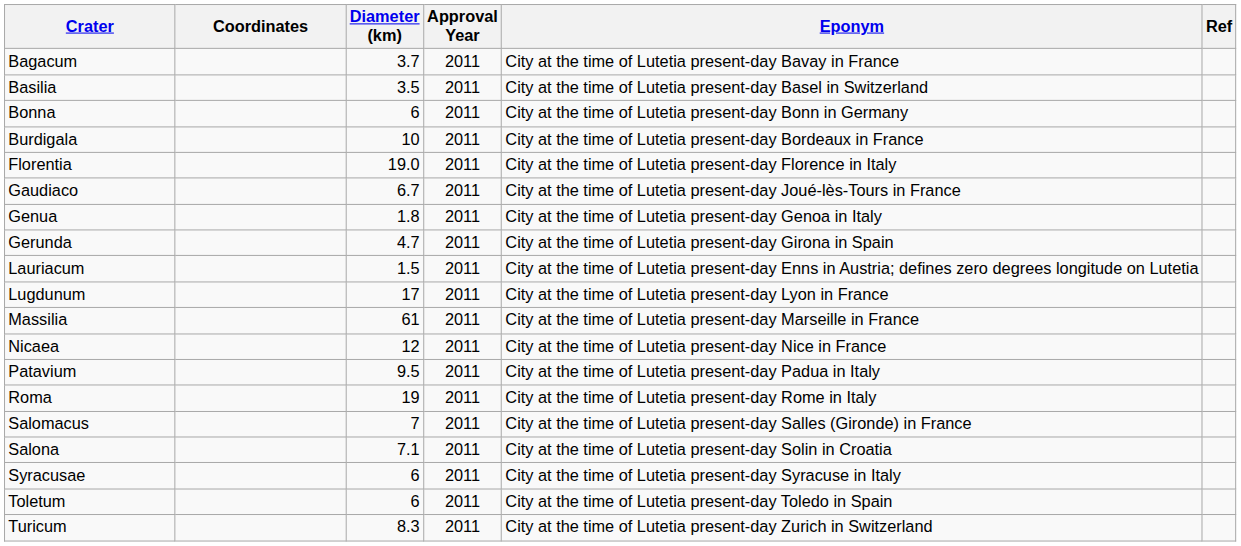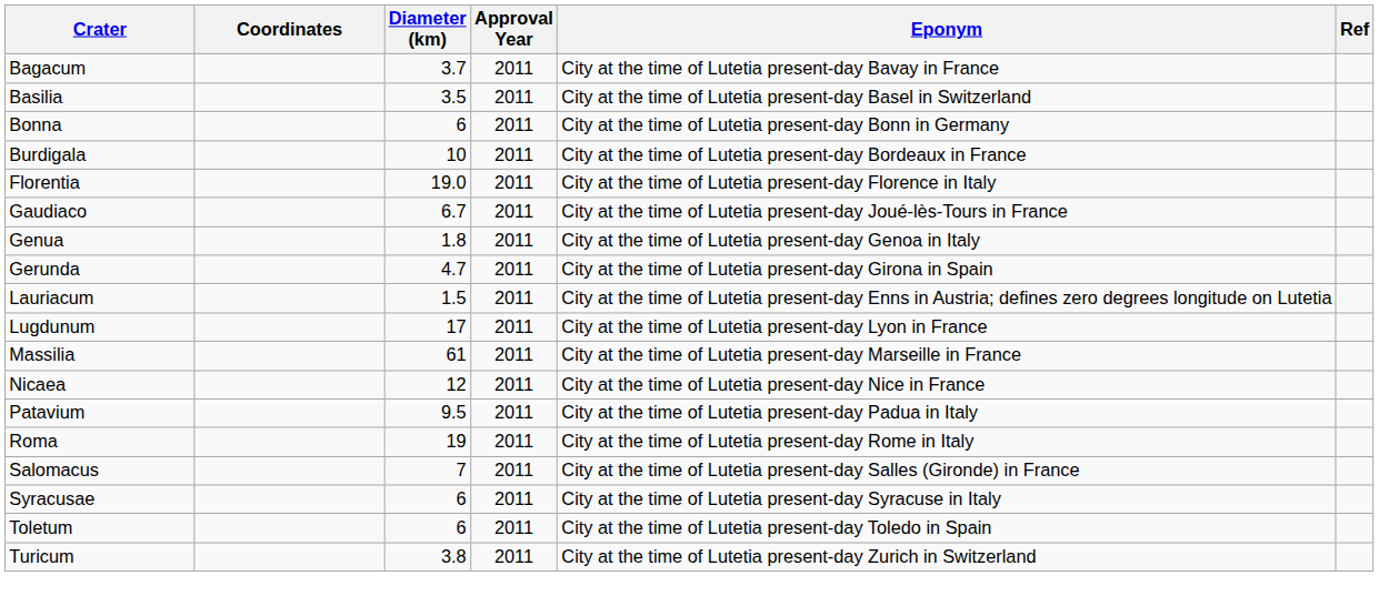- row: Salona | 7.1 | 2011 | City at the time of Lutetia present-day Solin in Croatia
Turicum | Diameter (km): 8.3 -> 3.8
